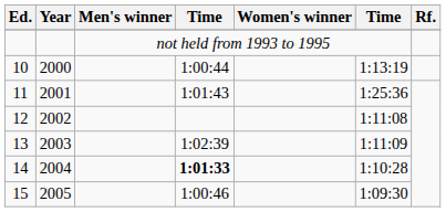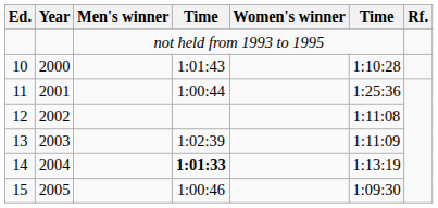10 | column 4: 1:00:44 -> 1:01:43
10 | column 6: 1:13:19 -> 1:10:28
11 | column 4: 1:01:43 -> 1:00:44
14 | column 6: 1:10:28 -> 1:13:19
